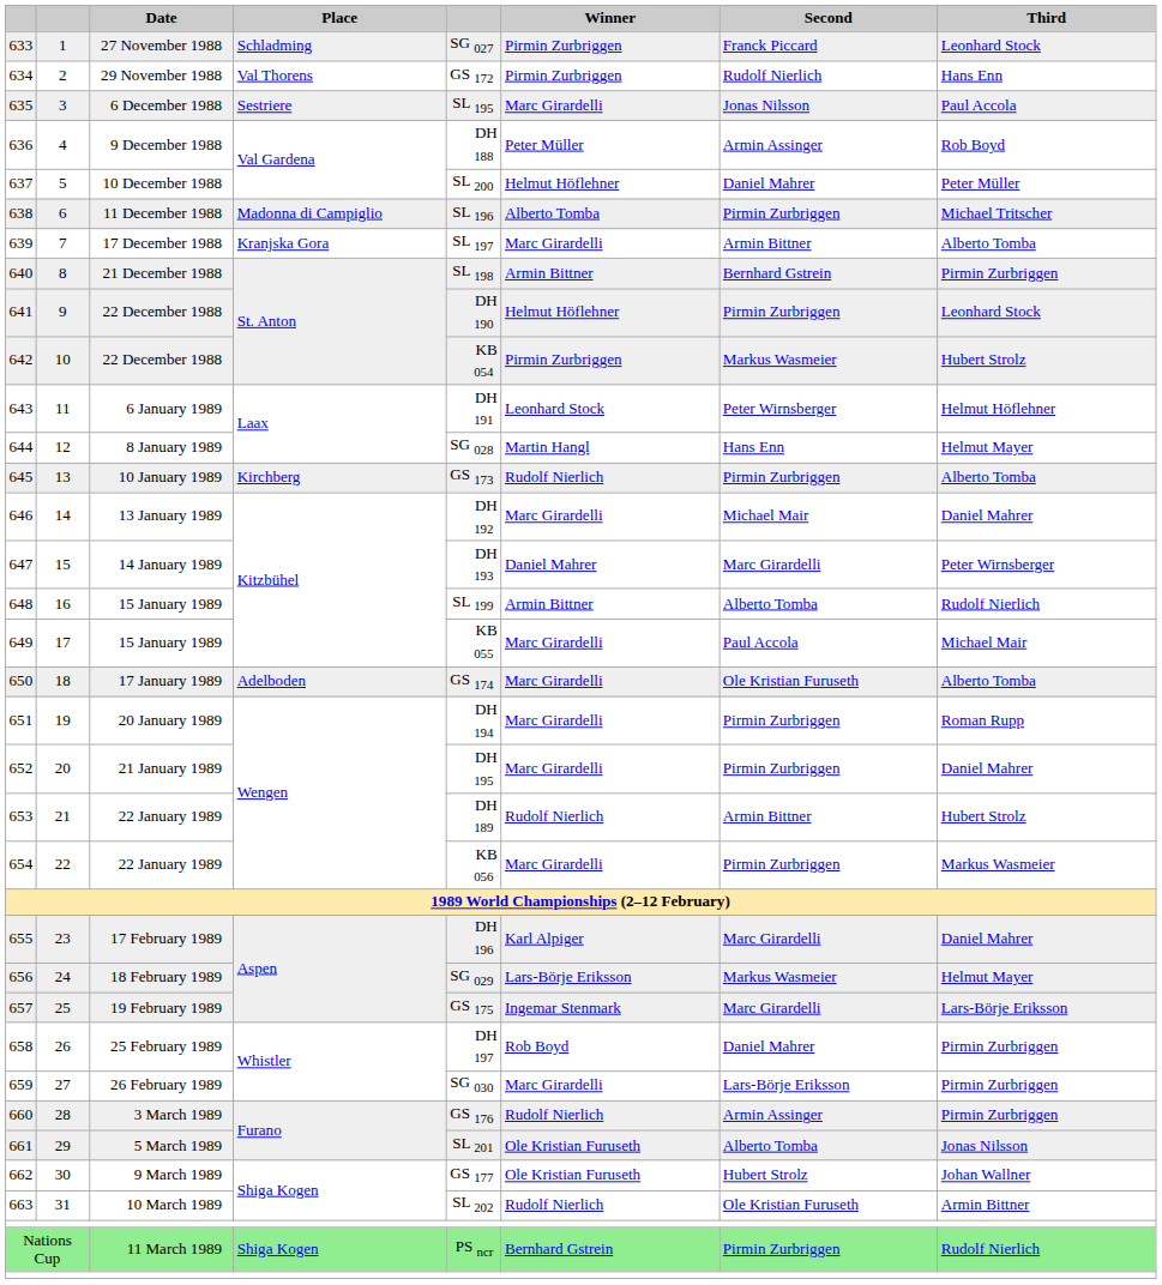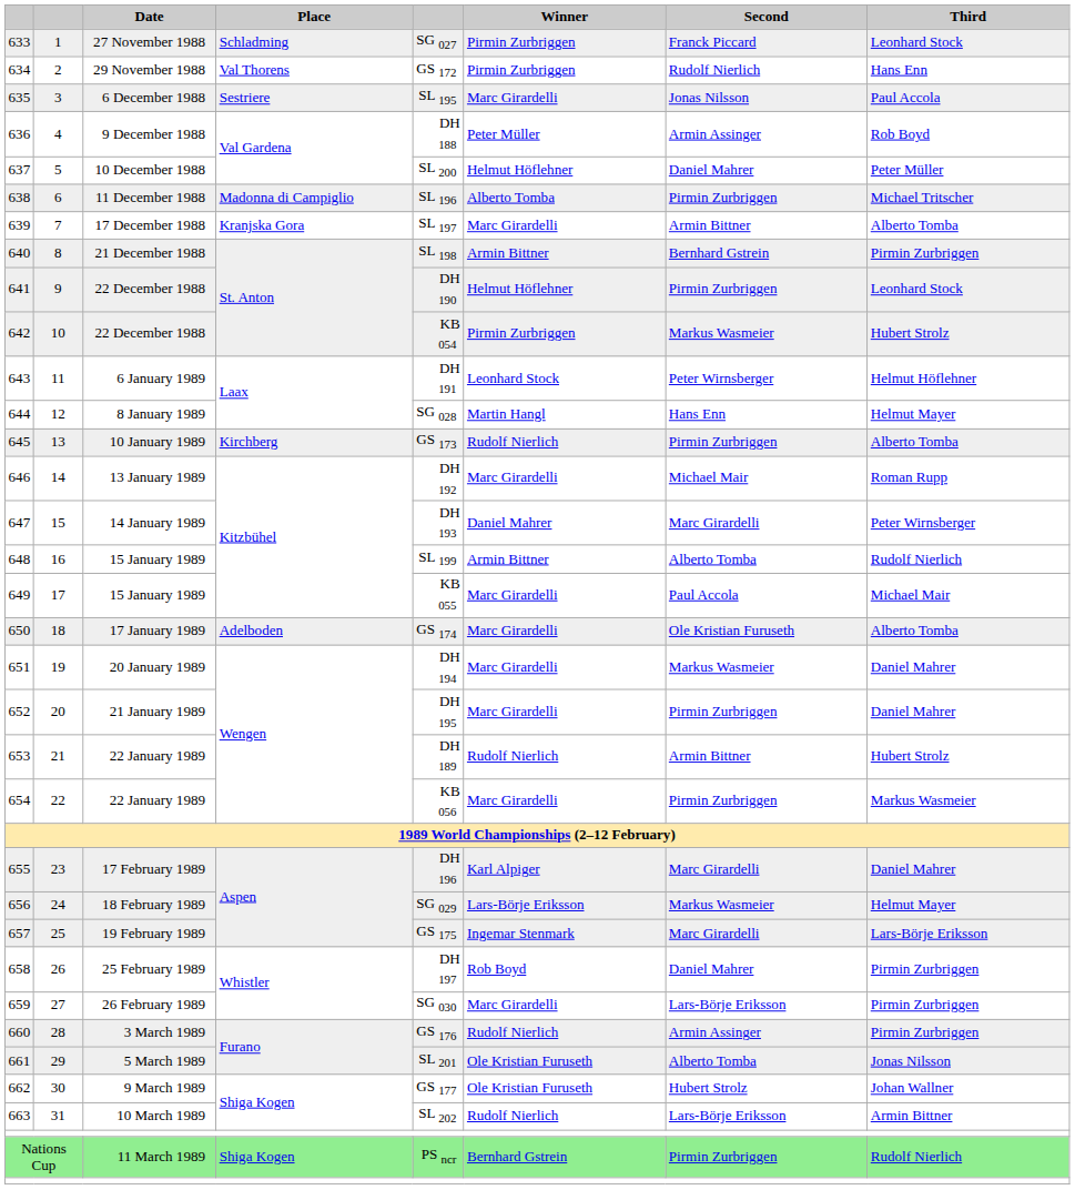646 | Third: Daniel Mahrer -> Roman Rupp
651 | Second: Pirmin Zurbriggen -> Markus Wasmeier
651 | Third: Roman Rupp -> Daniel Mahrer
663 | Second: Ole Kristian Furuseth -> Lars-Börje Eriksson
